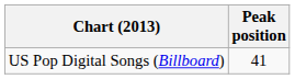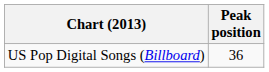US Pop Digital Songs (Billboard) | Peak position: 41 -> 36
